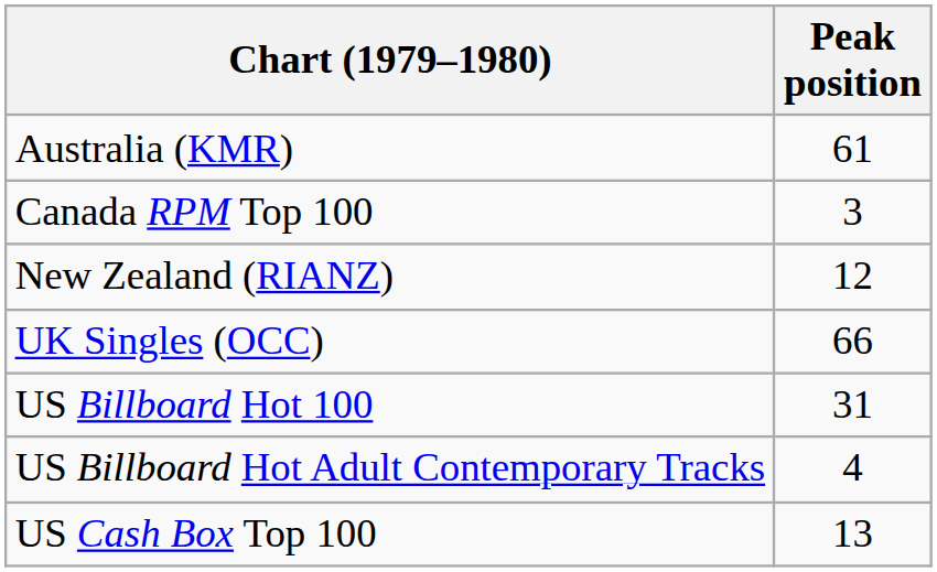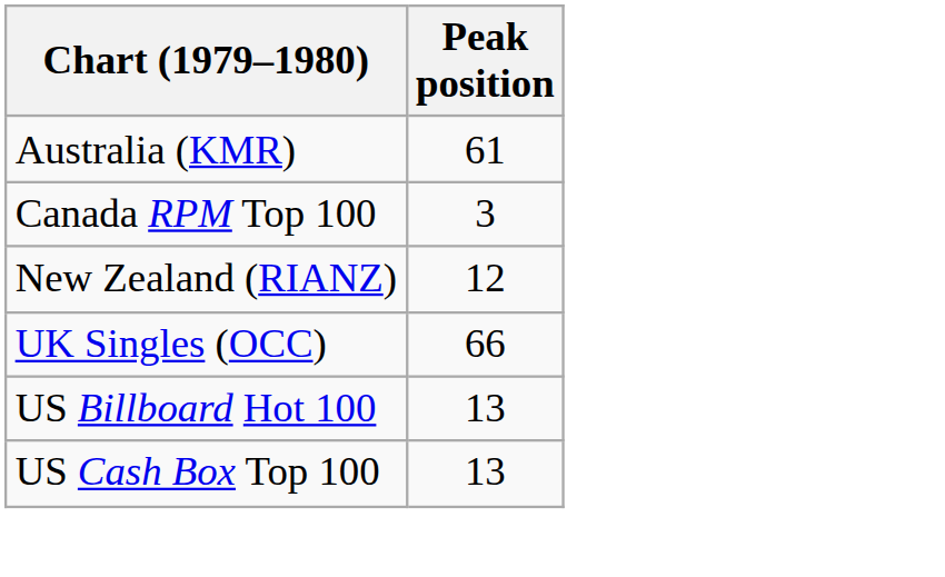US Billboard Hot 100 | Peak position: 31 -> 13
- row: US Billboard Hot Adult Contemporary Tracks | 4
